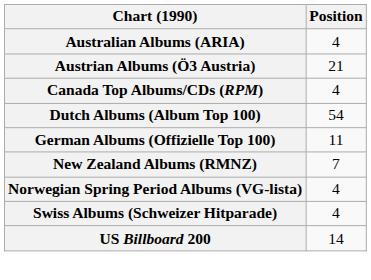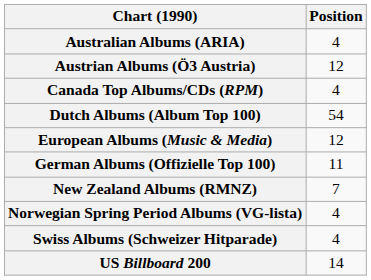Austrian Albums (Ö3 Austria) | Position: 21 -> 12
+ row: European Albums (Music & Media) | 12
